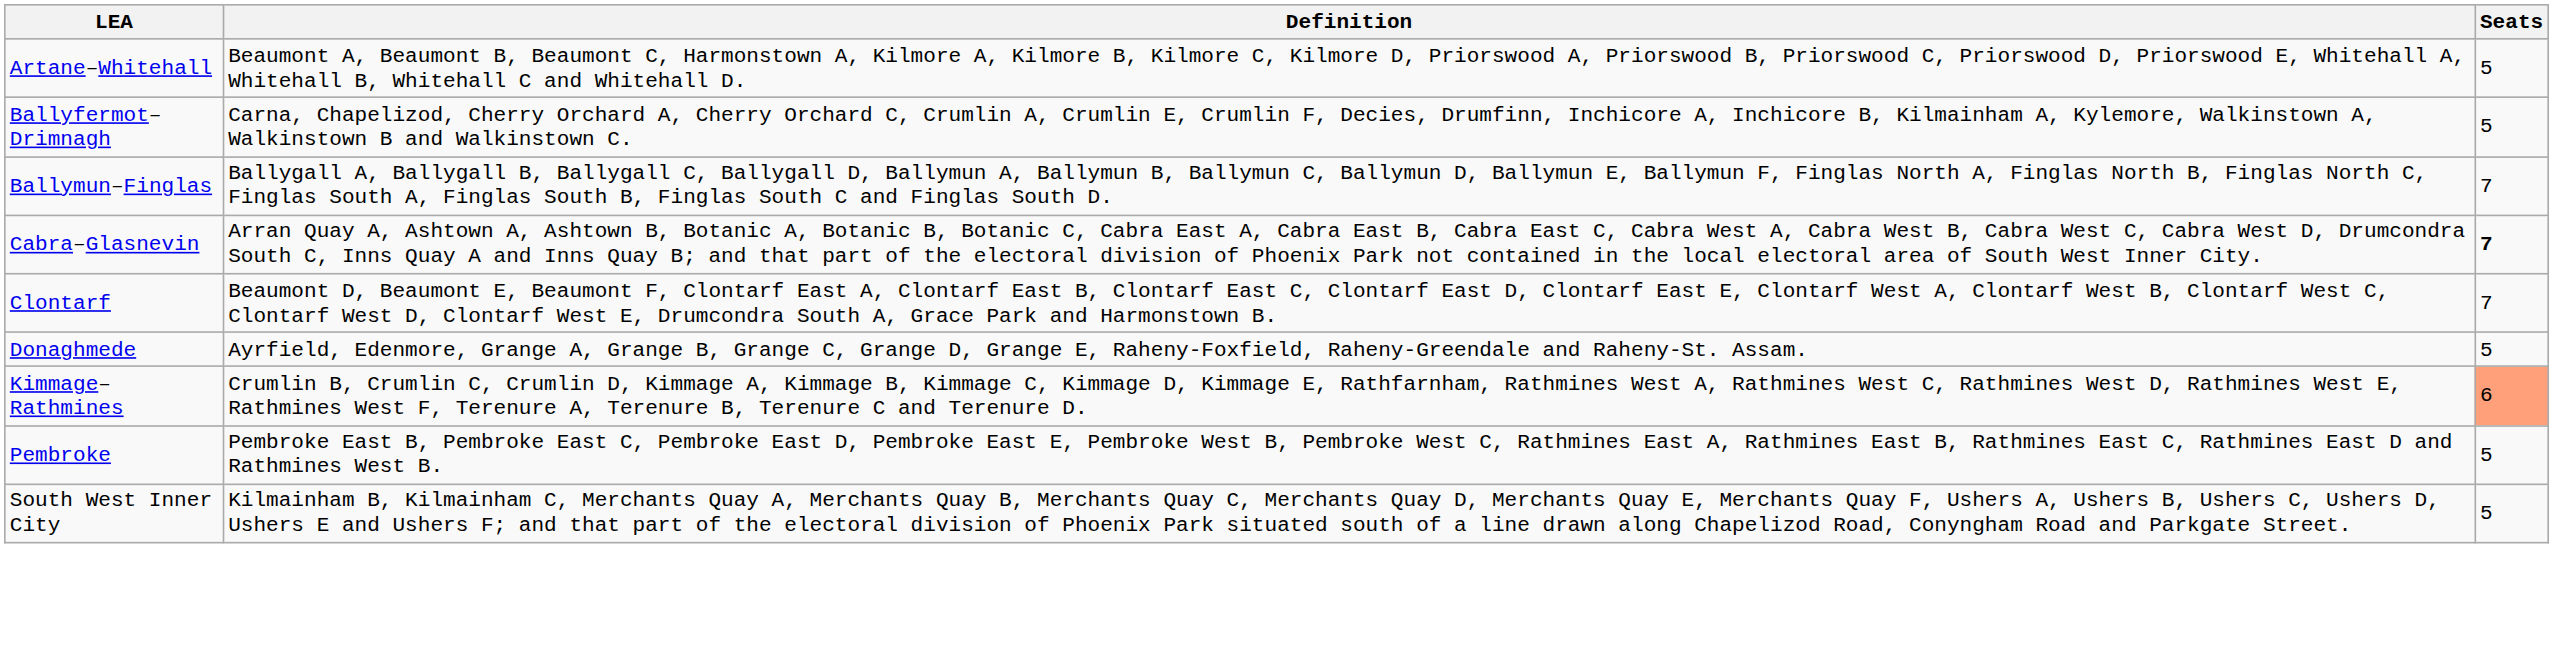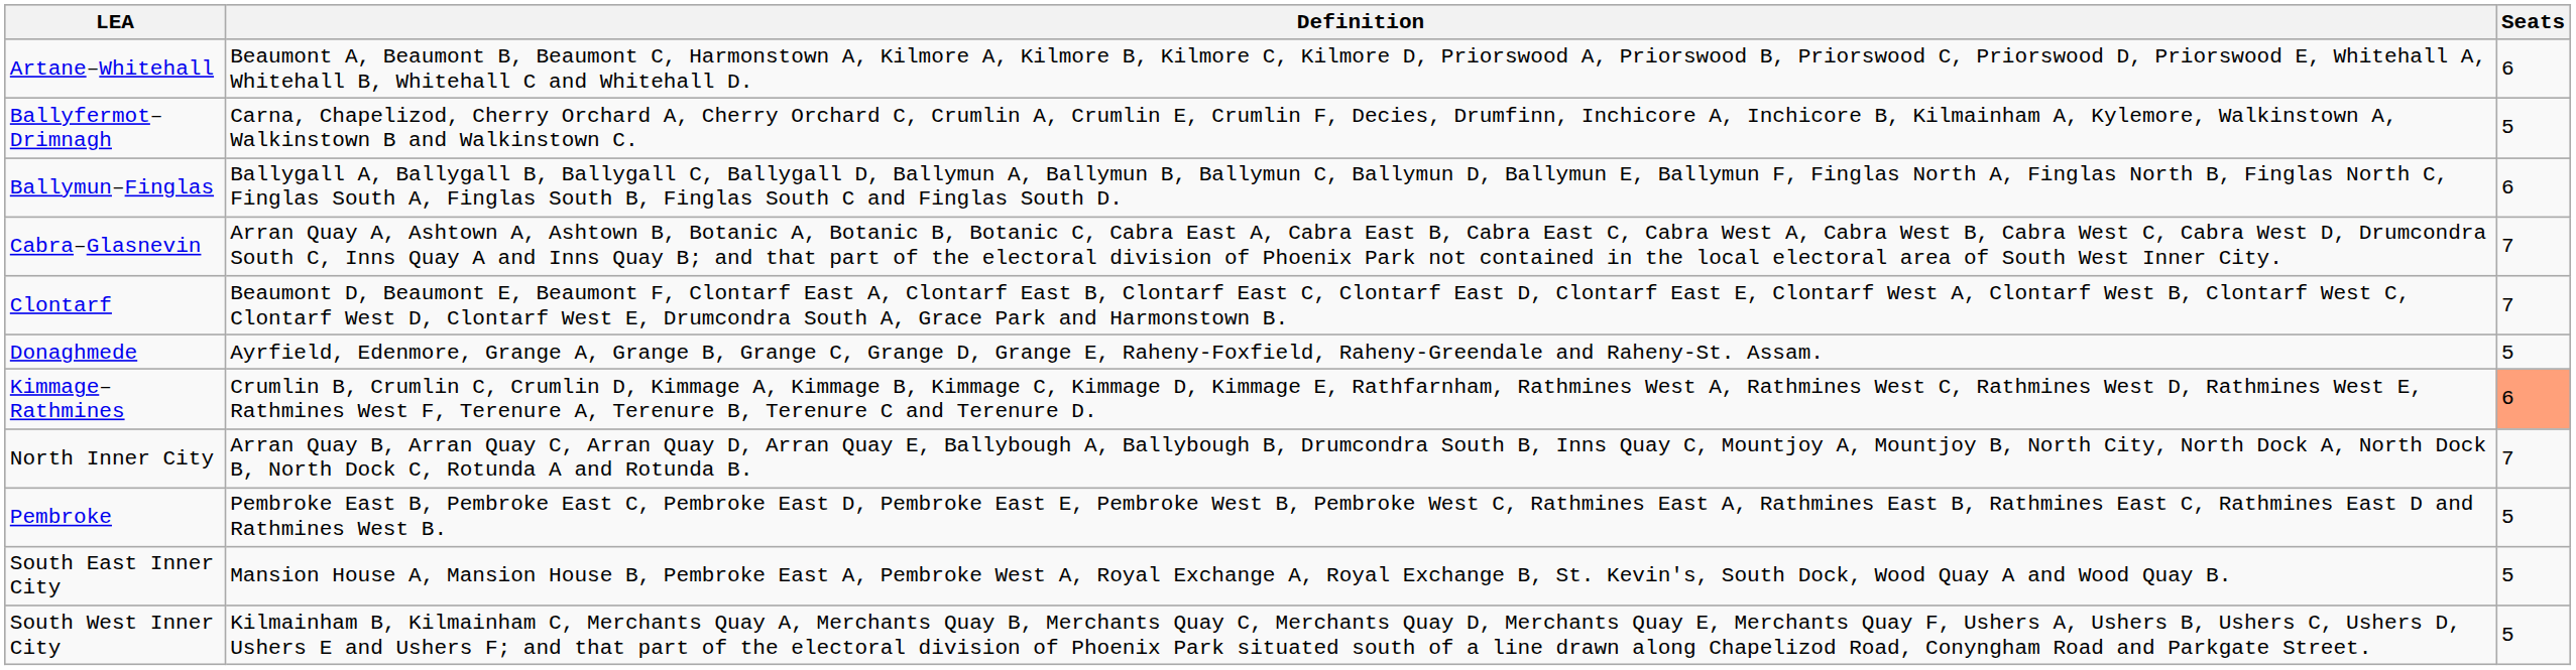Artane–Whitehall | Seats: 5 -> 6
Ballymun–Finglas | Seats: 7 -> 6
Cabra–Glasnevin | Seats: bold -> normal
+ row: North Inner City | Arran Quay B, Arran Quay C, Arran Quay D, Arran Quay E, Ballybough A, Ballybough B, Drumcondra South B, Inns Quay C, Mountjoy A, Mountjoy B, North City, North Dock A, North Dock B, North Dock C, Rotunda A and Rotunda B. | 7
+ row: South East Inner City | Mansion House A, Mansion House B, Pembroke East A, Pembroke West A, Royal Exchange A, Royal Exchange B, St. Kevin's, South Dock, Wood Quay A and Wood Quay B. | 5
